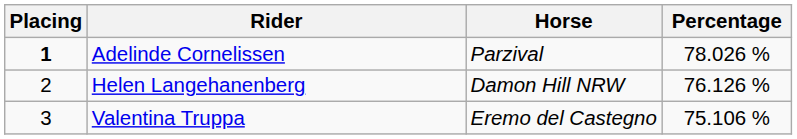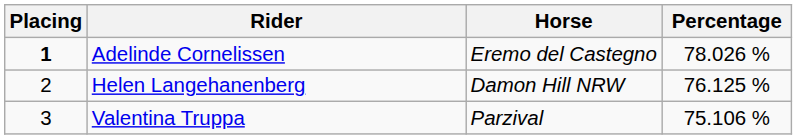Adelinde Cornelissen | Horse: Parzival -> Eremo del Castegno
Helen Langehanenberg | Percentage: 76.126 % -> 76.125 %
Valentina Truppa | Horse: Eremo del Castegno -> Parzival
